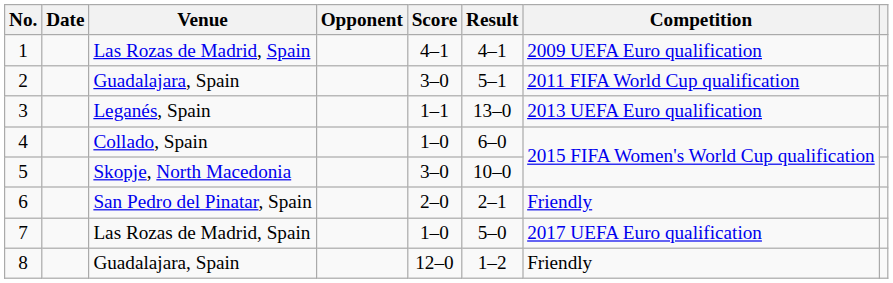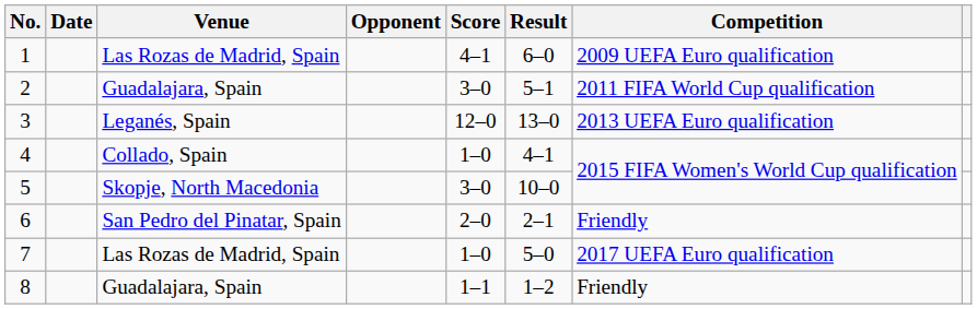1 | Result: 4–1 -> 6–0
3 | Score: 1–1 -> 12–0
4 | Result: 6–0 -> 4–1
8 | Score: 12–0 -> 1–1
